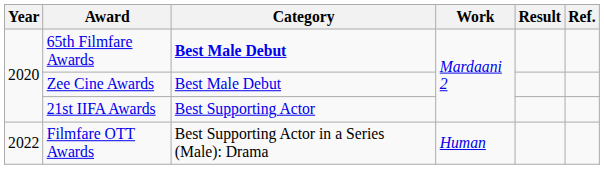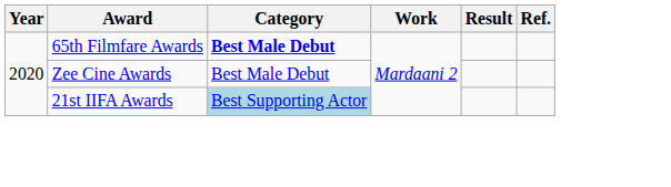21st IIFA Awards | Category: no background -> lightblue background
- row: 2022 | Filmfare OTT Awards | Best Supporting Actor in a Series (Male): Drama | Human
